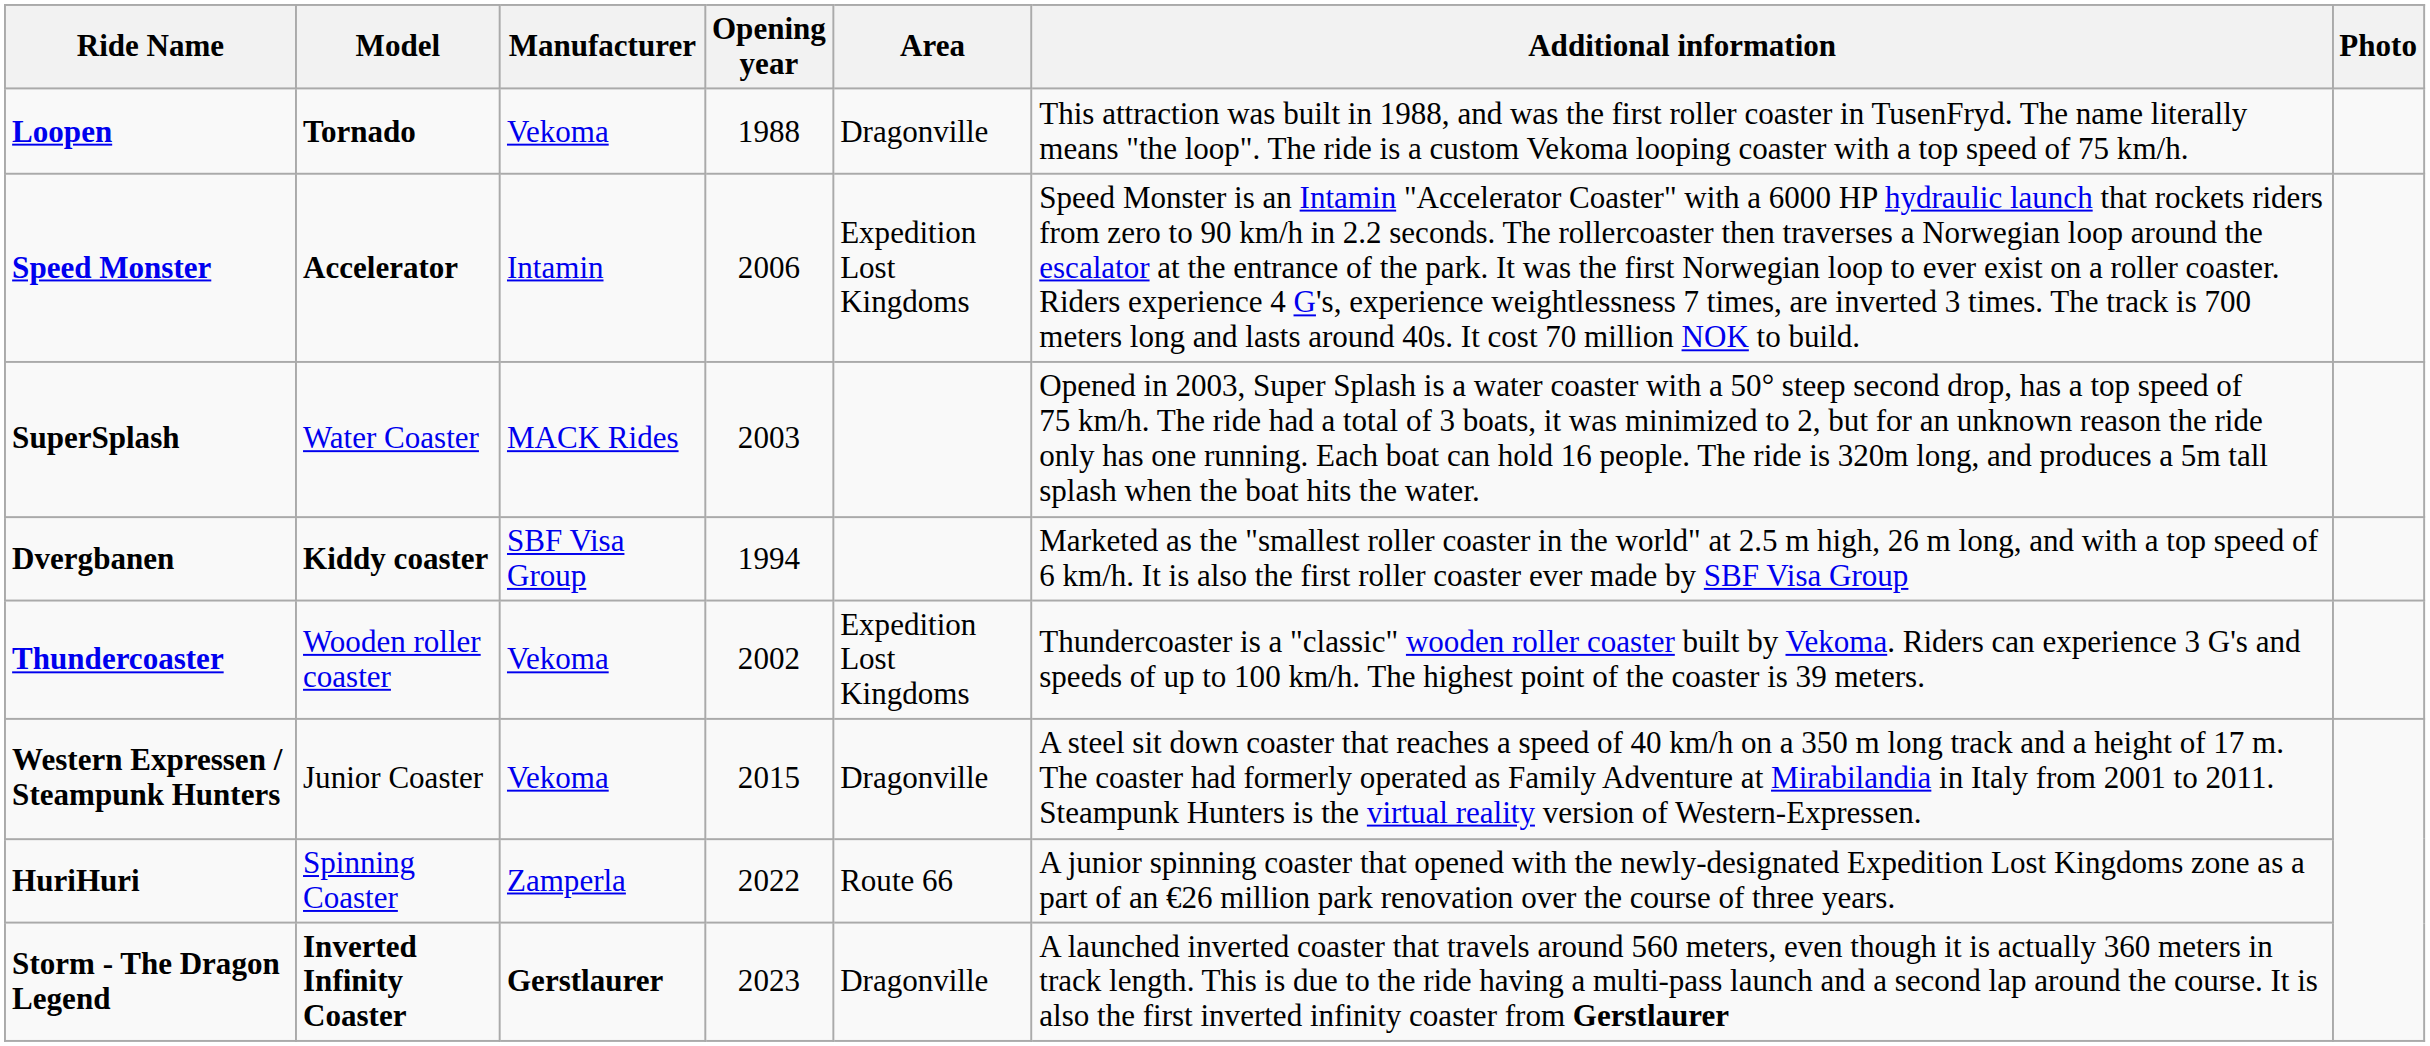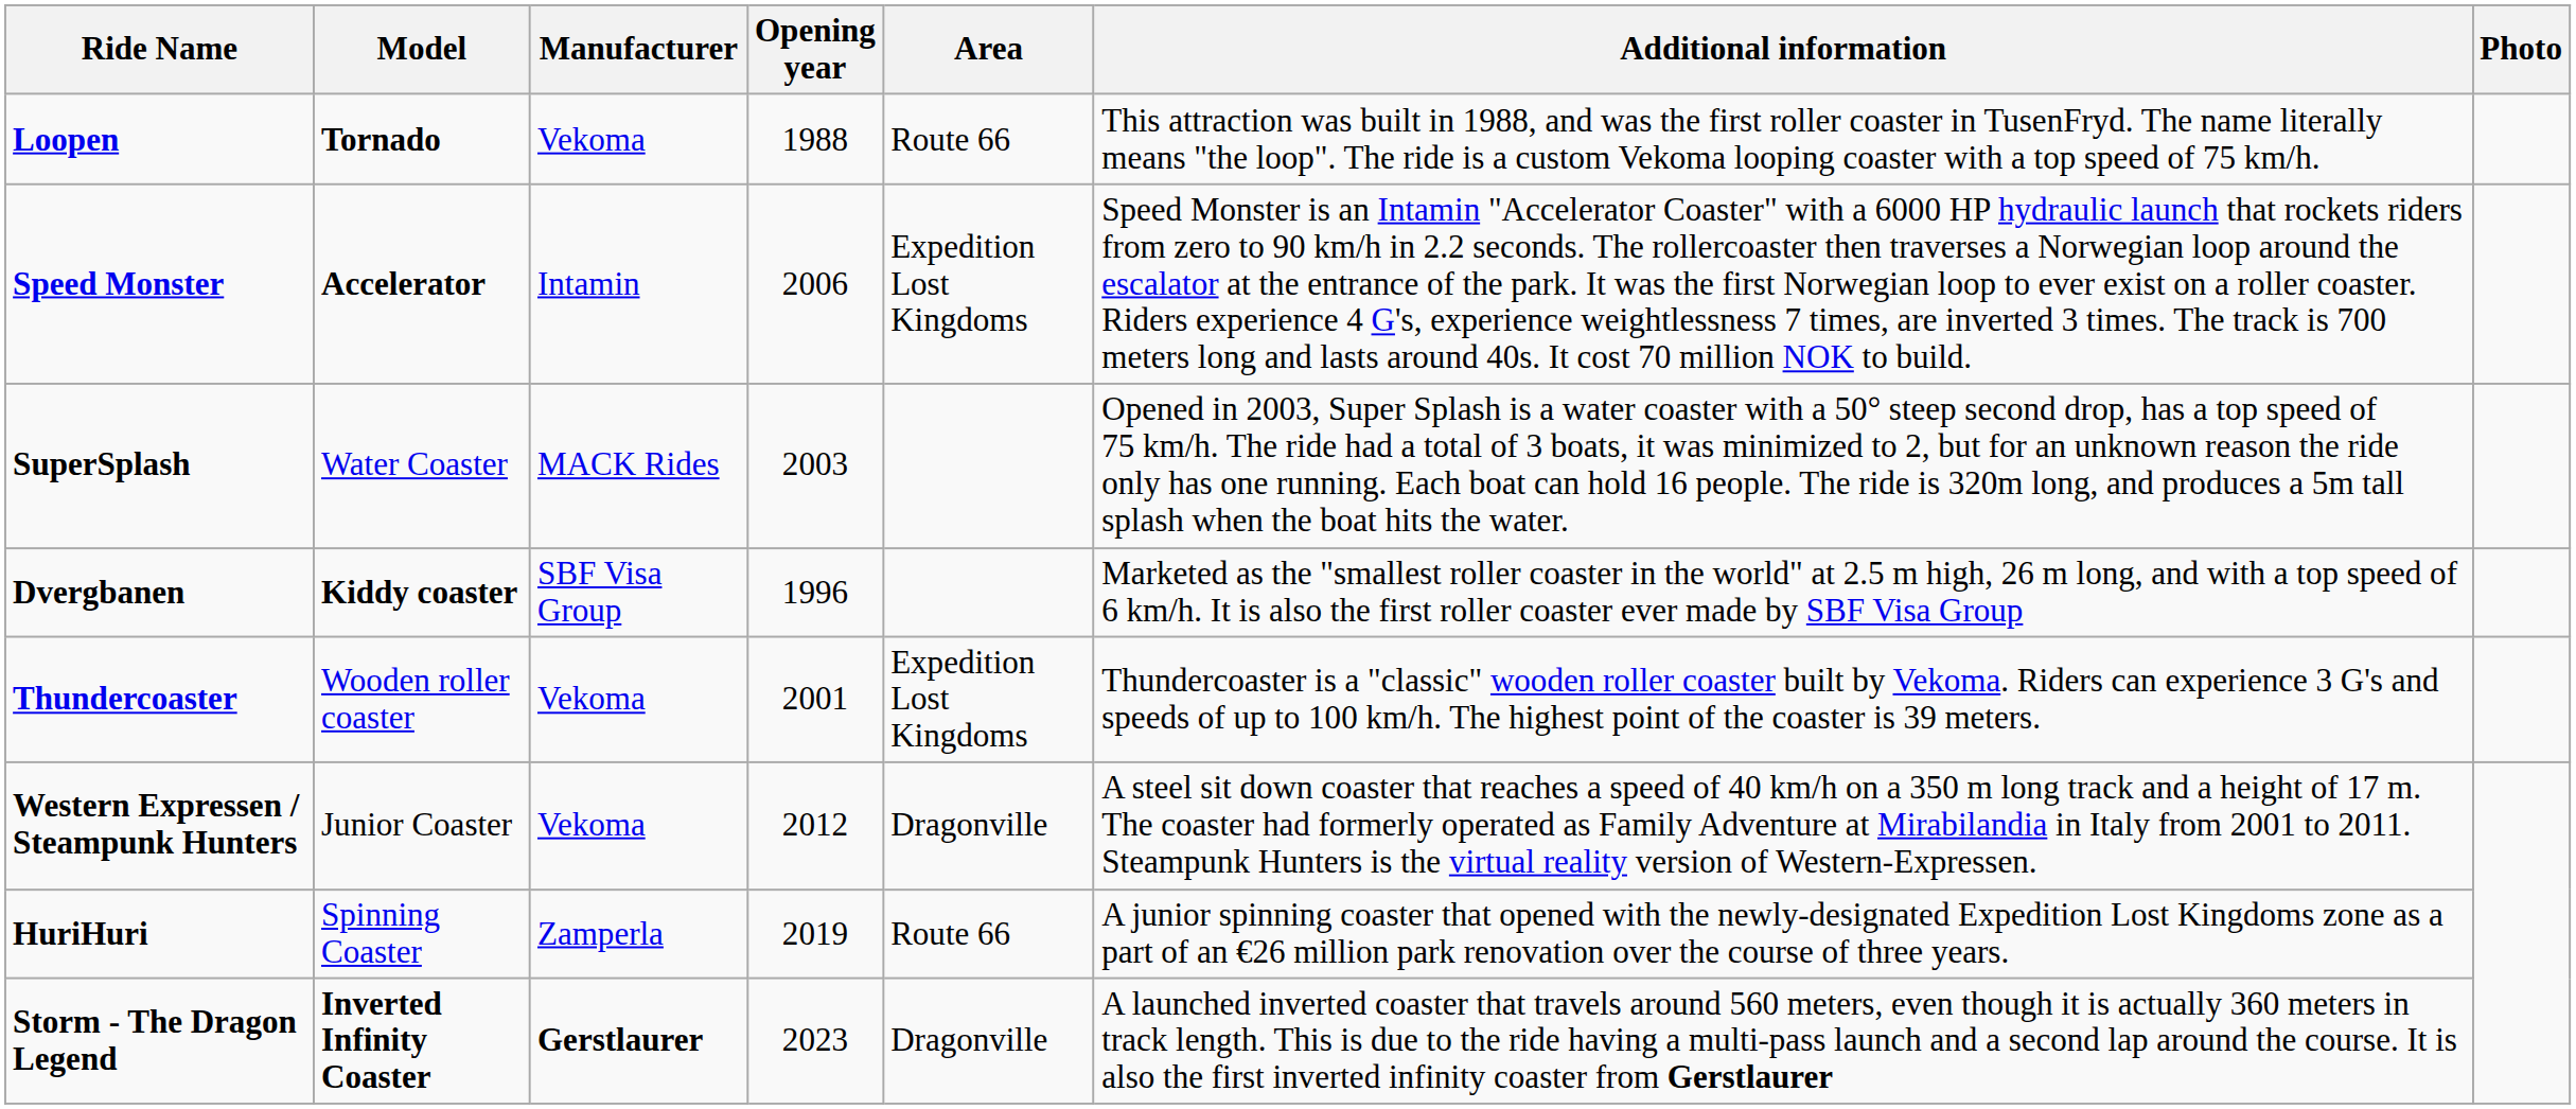Loopen | Area: Dragonville -> Route 66
Dvergbanen | Opening year: 1994 -> 1996
Thundercoaster | Opening year: 2002 -> 2001
Western Expressen / Steampunk Hunters | Opening year: 2015 -> 2012
HuriHuri | Opening year: 2022 -> 2019
